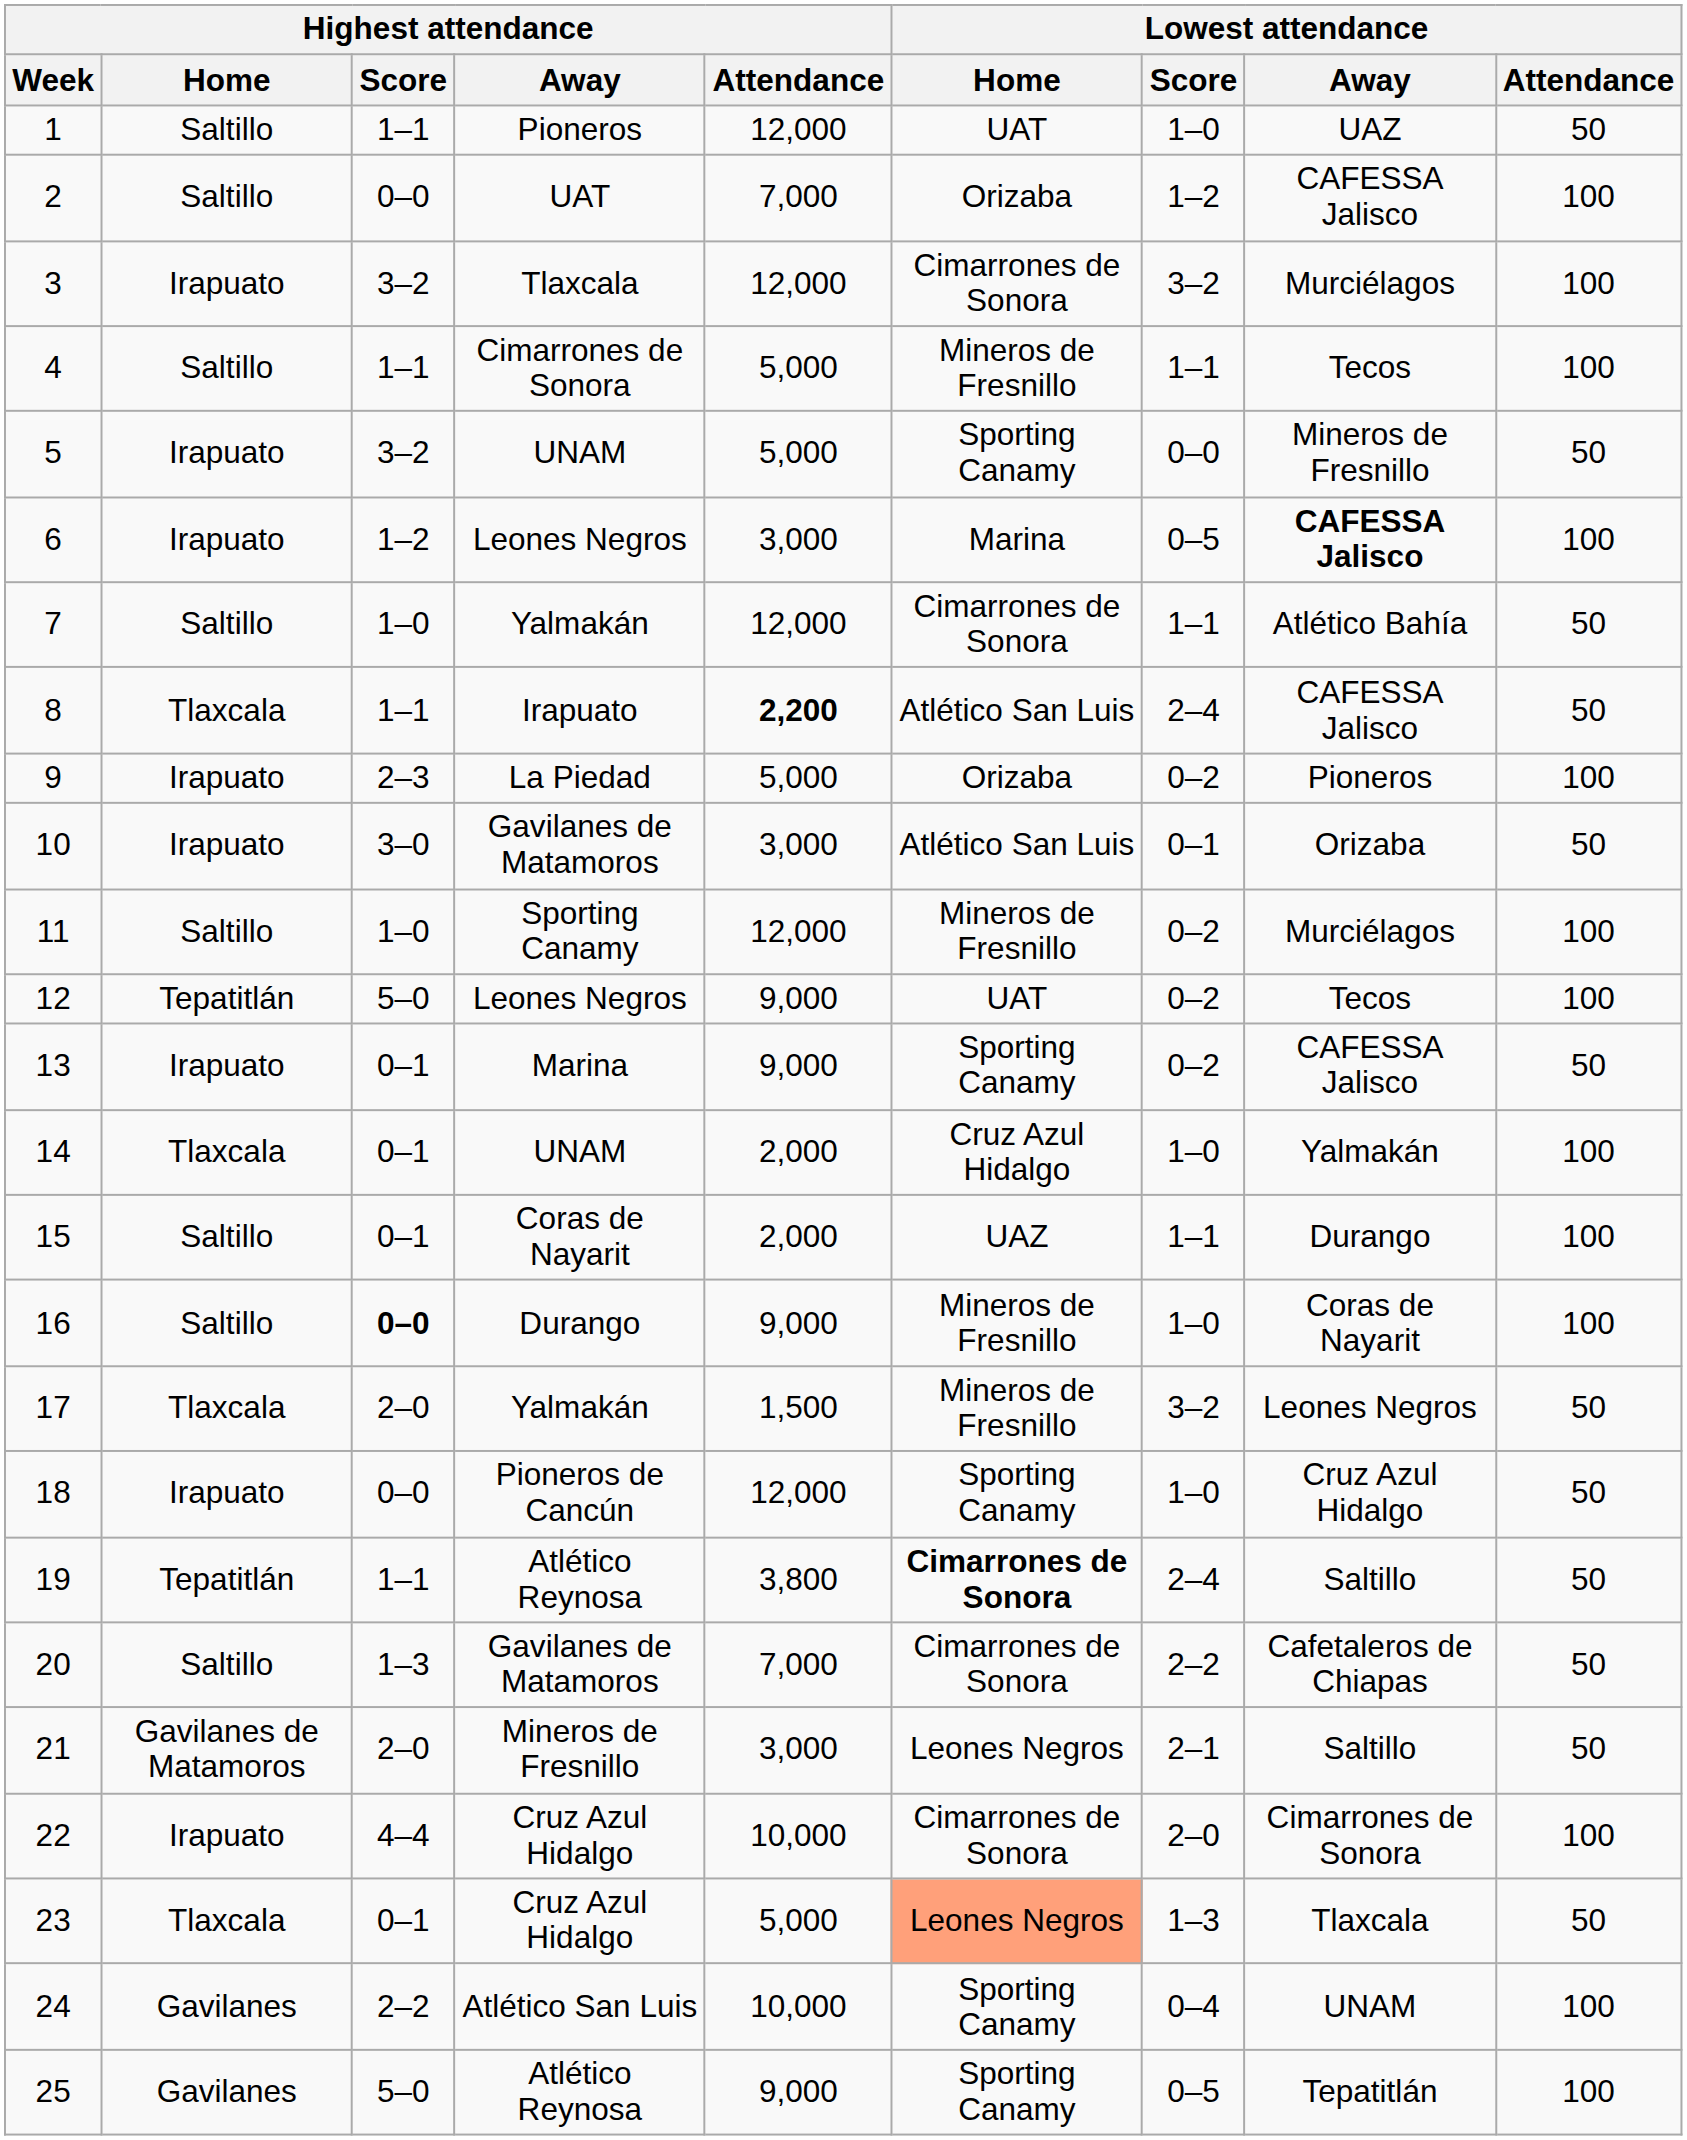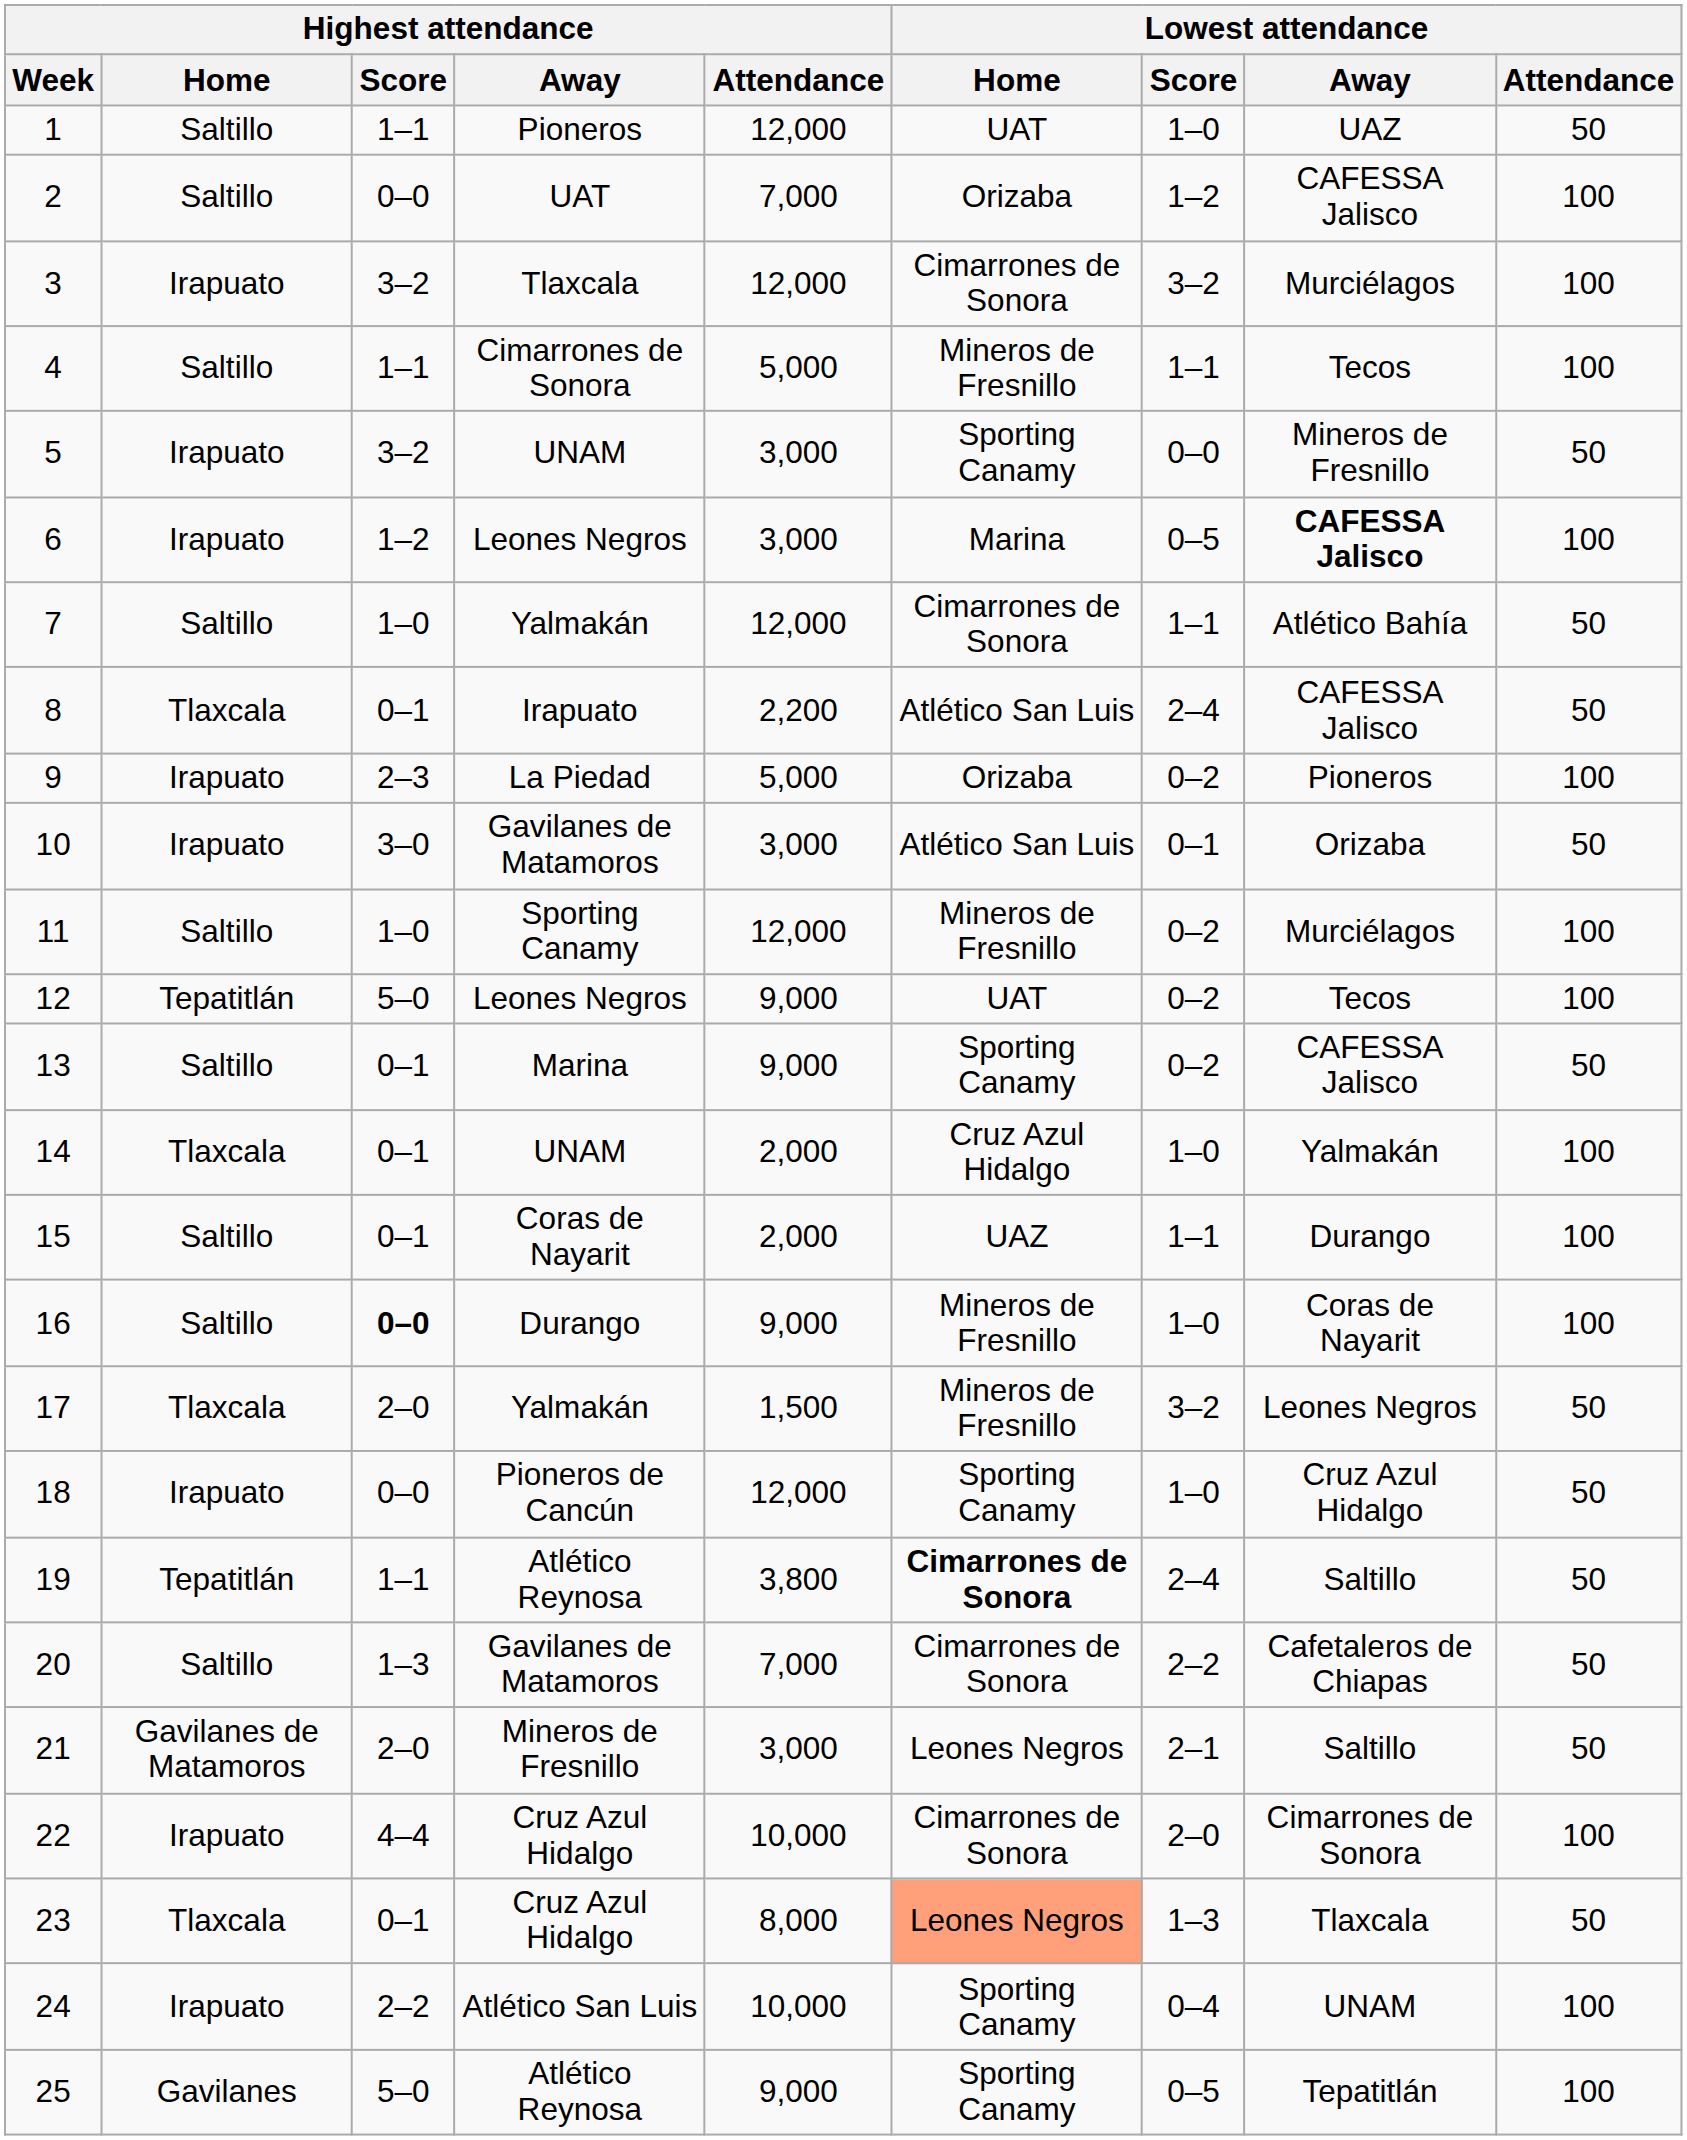5 | Highest attendance / Attendance: 5,000 -> 3,000
8 | Highest attendance / Score: 1–1 -> 0–1
8 | Highest attendance / Attendance: bold -> normal
13 | Highest attendance / Home: Irapuato -> Saltillo
23 | Highest attendance / Attendance: 5,000 -> 8,000
24 | Highest attendance / Home: Gavilanes -> Irapuato
